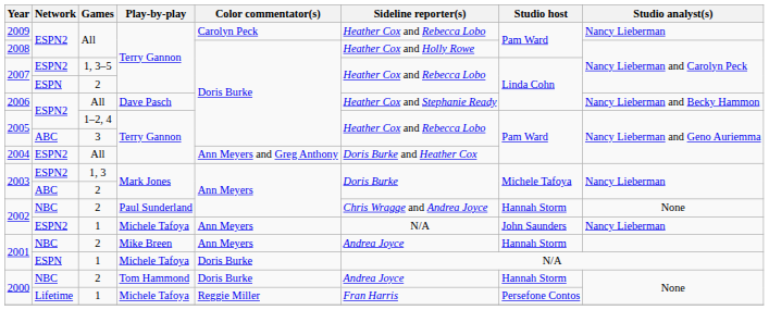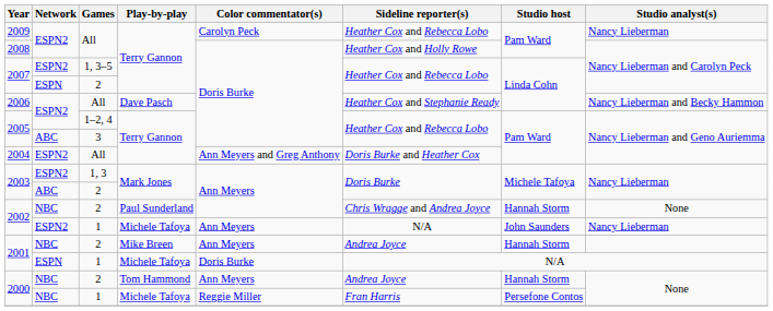2000 / 2 | Color commentator(s): Doris Burke -> Ann Meyers
2000 / 1 | Network: Lifetime -> NBC
